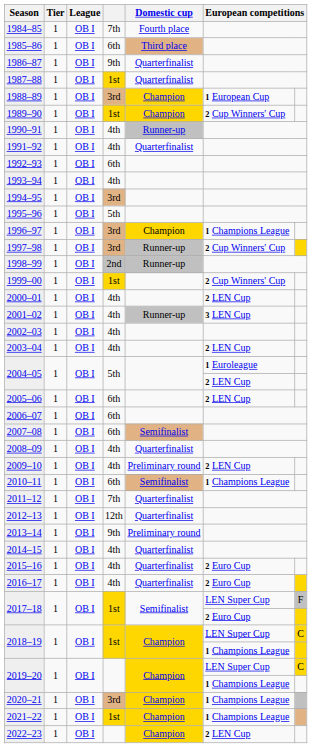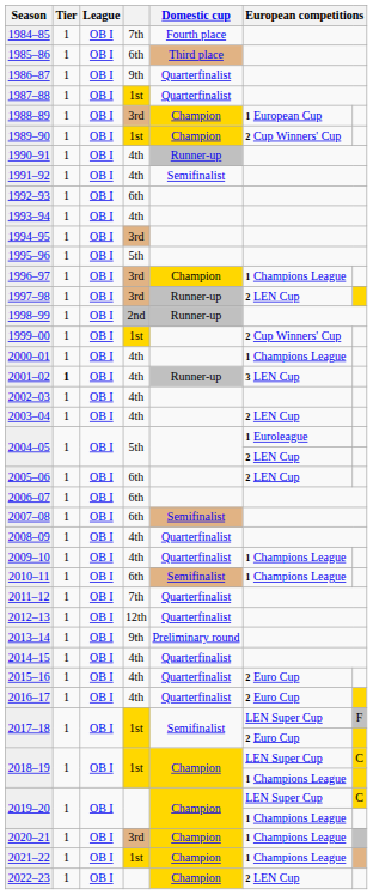1991–92 | Domestic cup: Quarterfinalist -> Semifinalist
1997–98 | column 6: 2 Cup Winners' Cup -> 2 LEN Cup
2000–01 | column 6: 2 LEN Cup -> 1 Champions League
2001–02 | Tier: normal -> bold
2009–10 | Domestic cup: Preliminary round -> Quarterfinalist
2009–10 | column 6: 2 LEN Cup -> 1 Champions League
